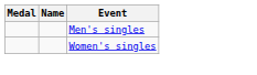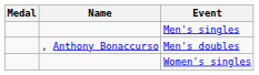+ row: , Anthony Bonaccurso | Men's doubles
